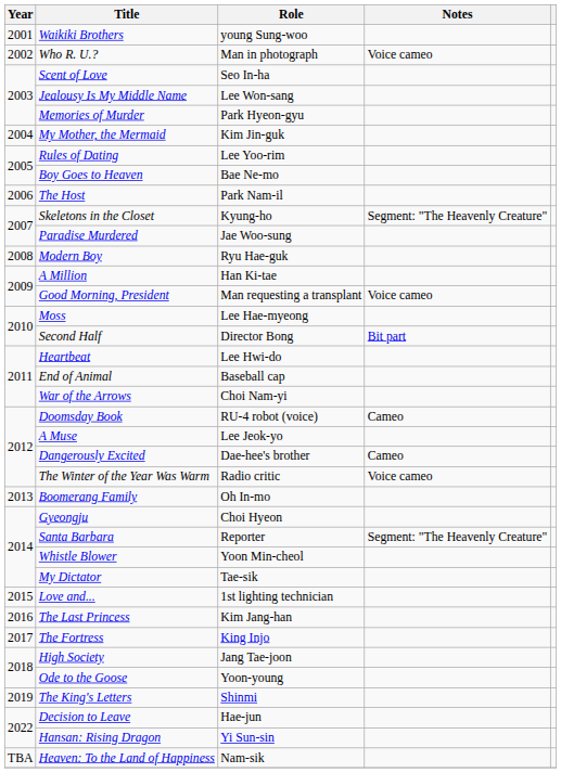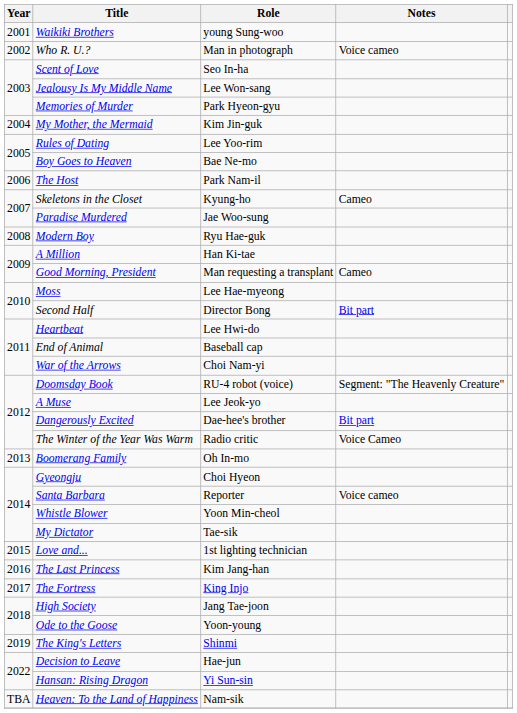Skeletons in the Closet | Notes: Segment: "The Heavenly Creature" -> Cameo
Good Morning, President | Notes: Voice cameo -> Cameo
Doomsday Book | Notes: Cameo -> Segment: "The Heavenly Creature"
Dangerously Excited | Notes: Cameo -> Bit part
The Winter of the Year Was Warm | Notes: Voice cameo -> Voice Cameo
Santa Barbara | Notes: Segment: "The Heavenly Creature" -> Voice cameo
